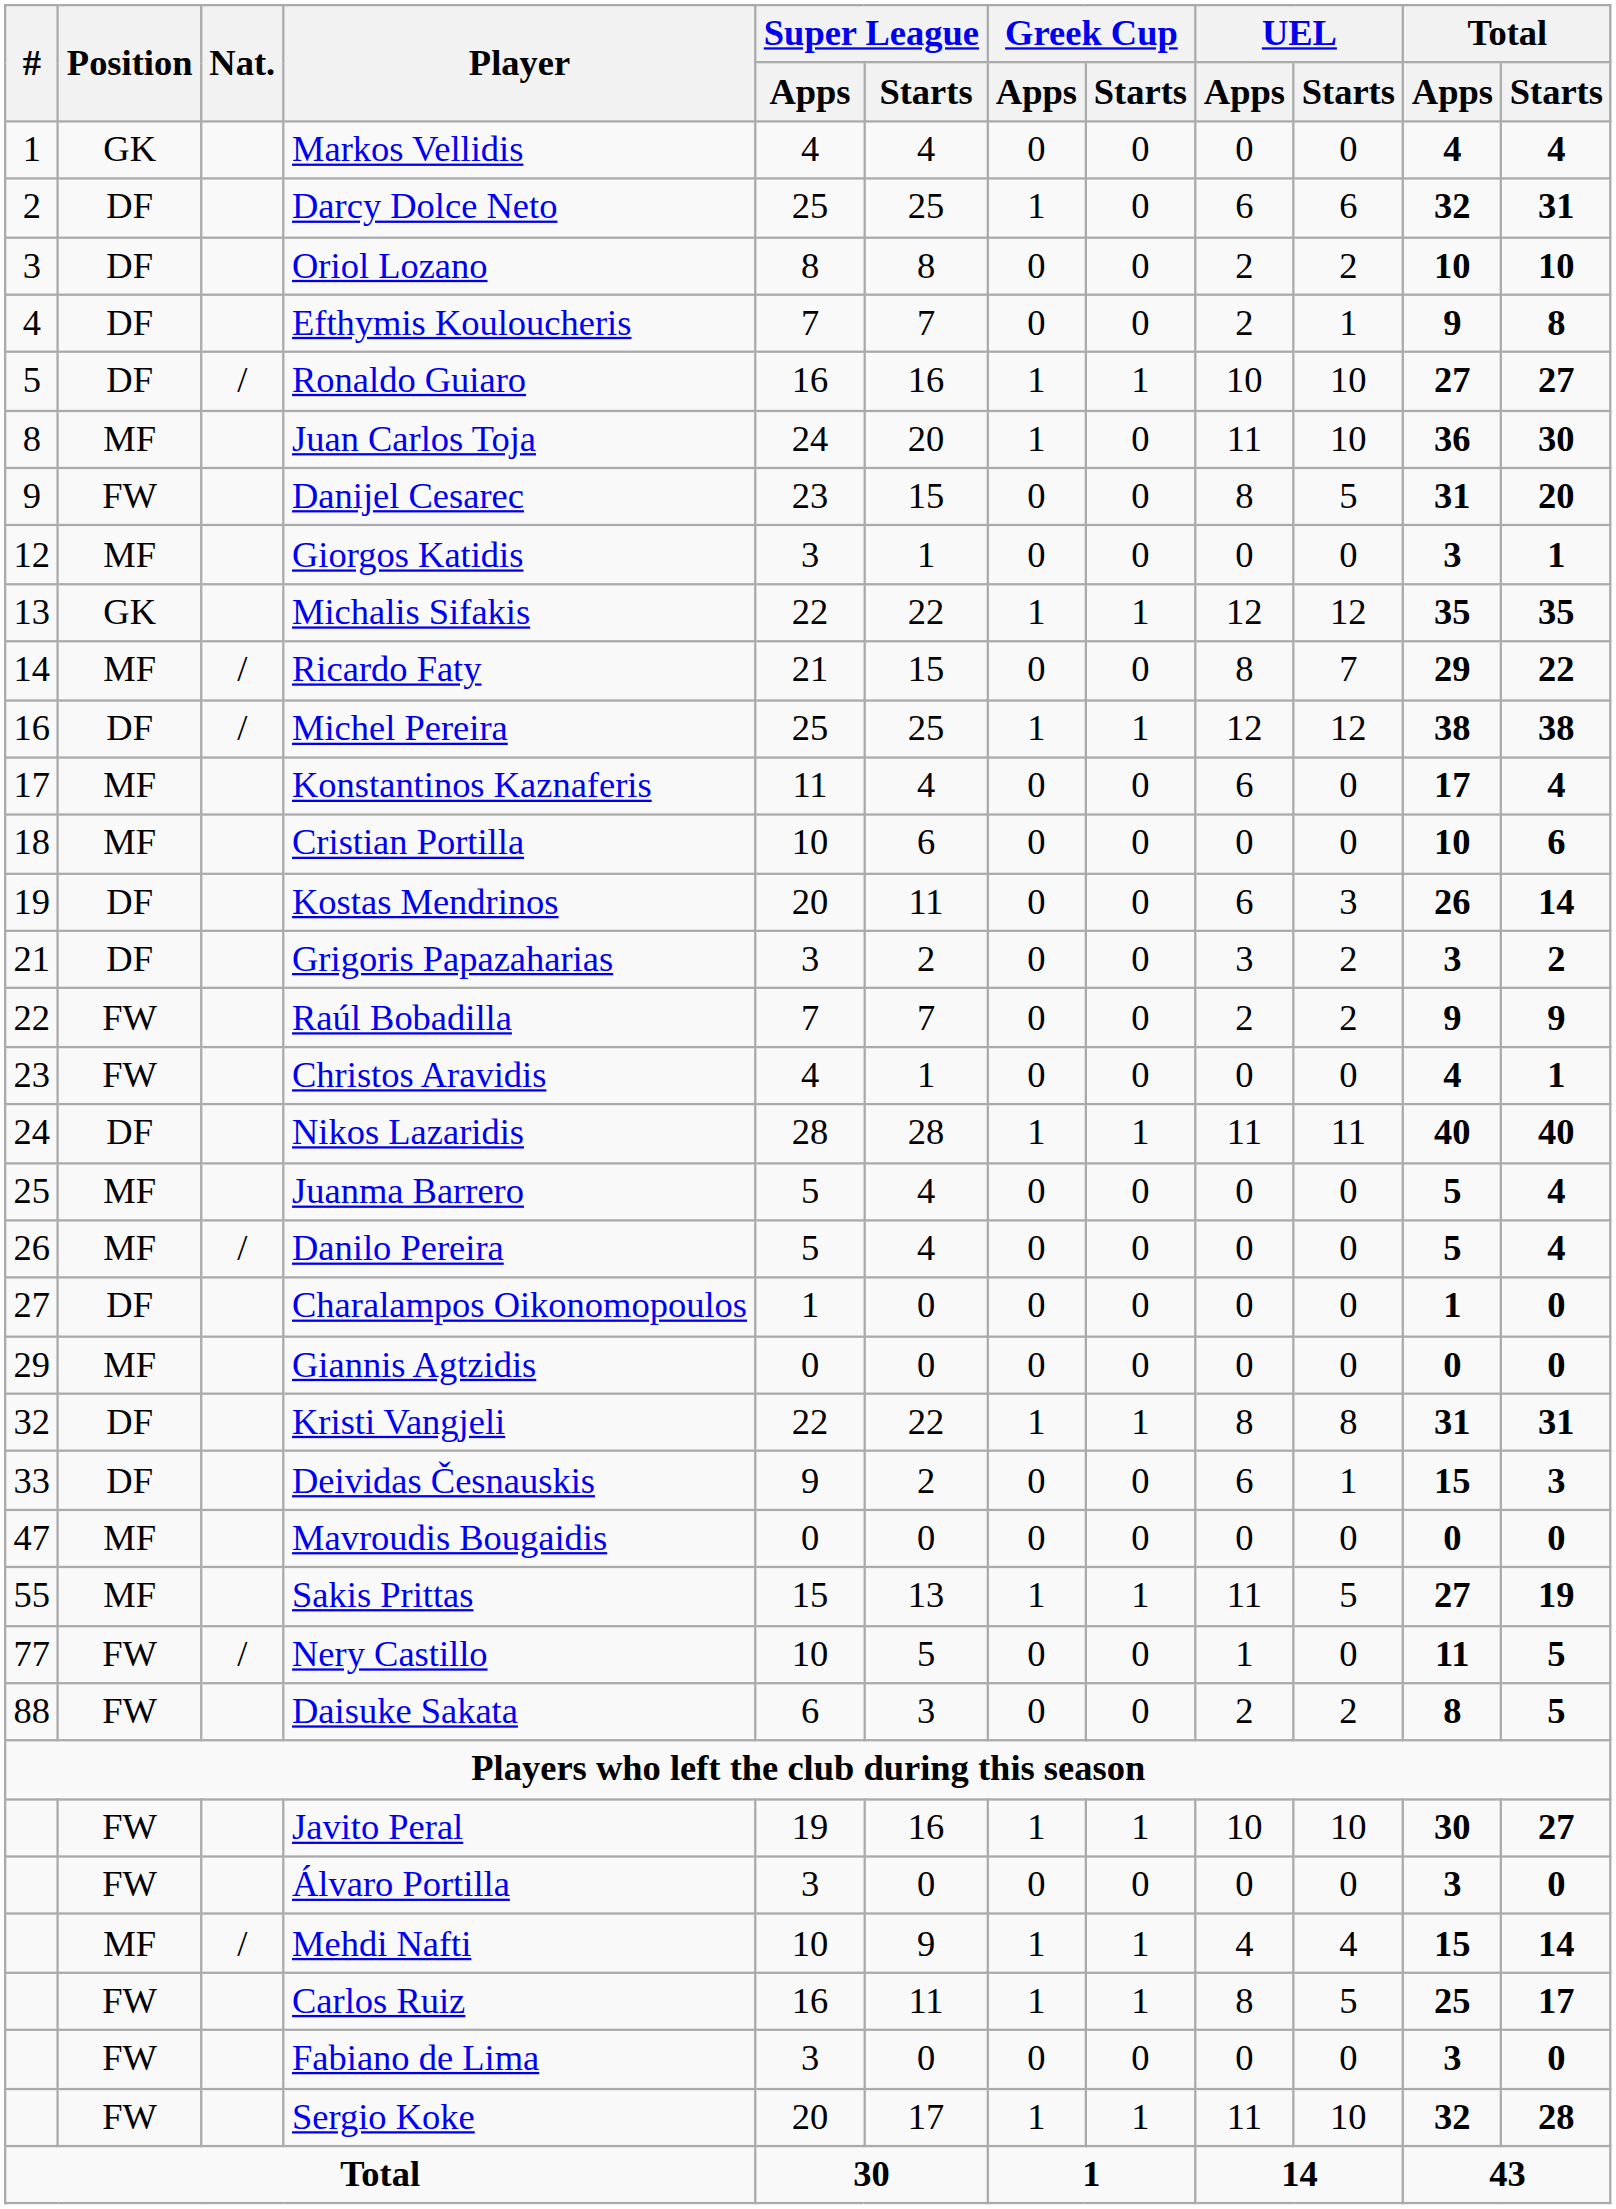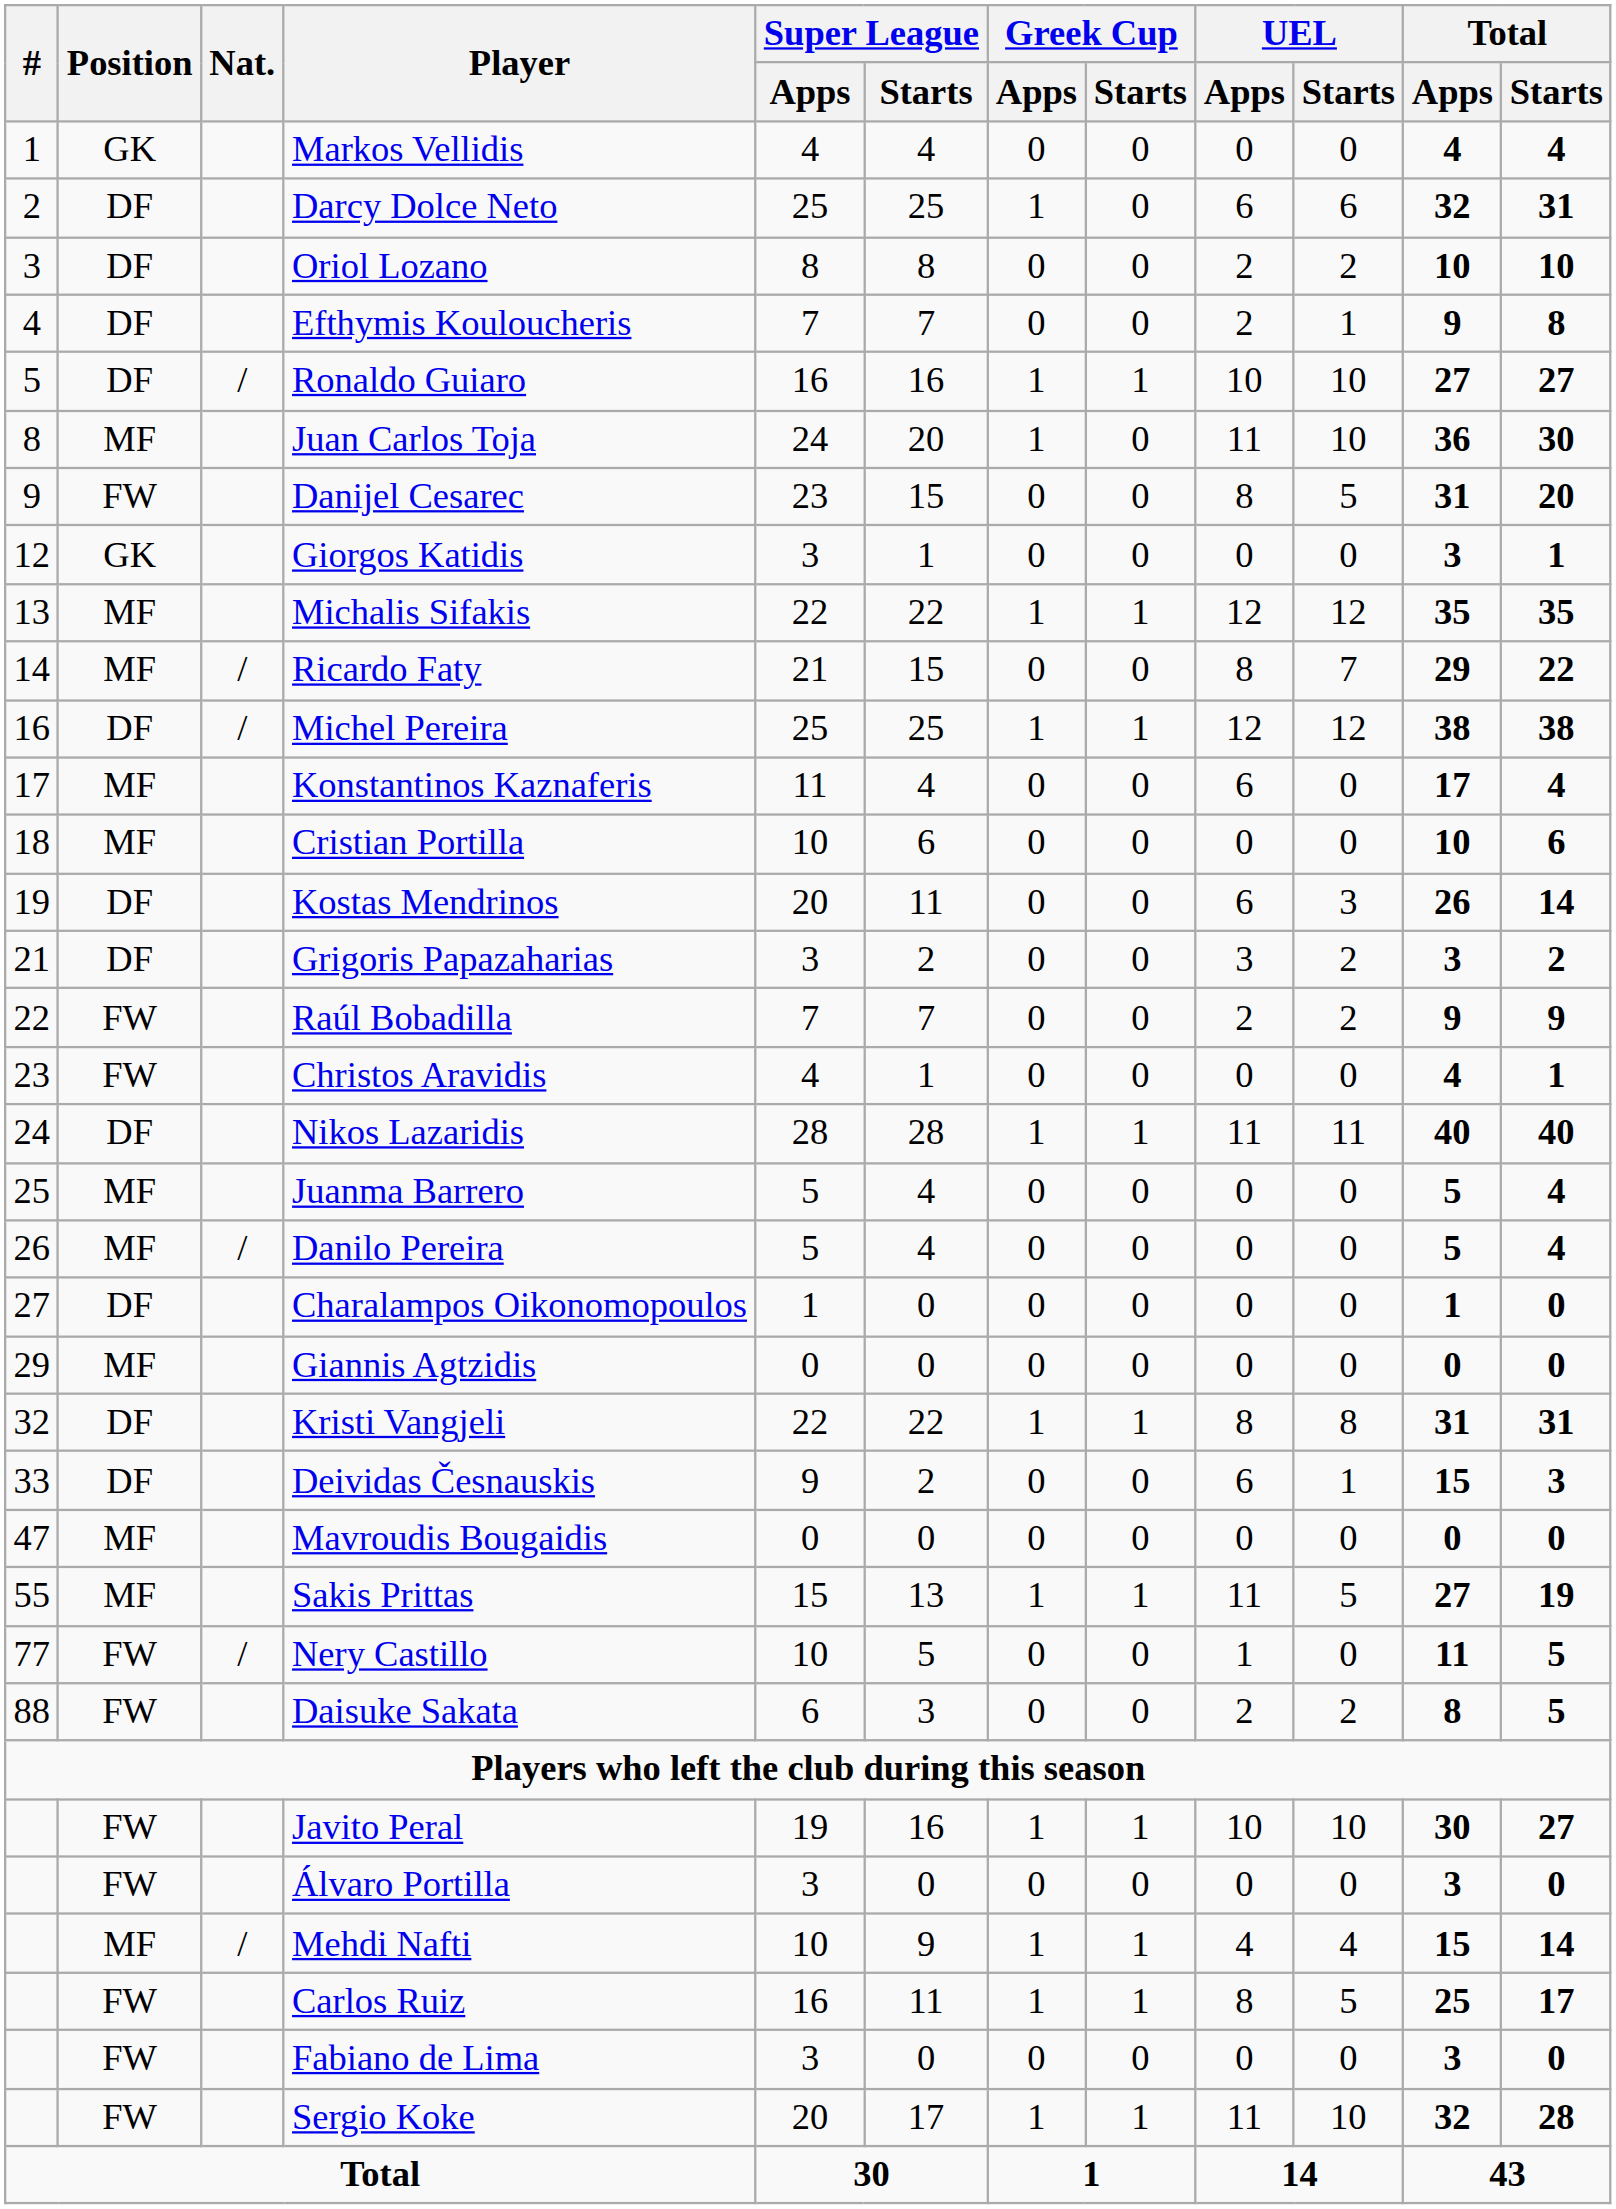Giorgos Katidis | Position: MF -> GK
Michalis Sifakis | Position: GK -> MF
